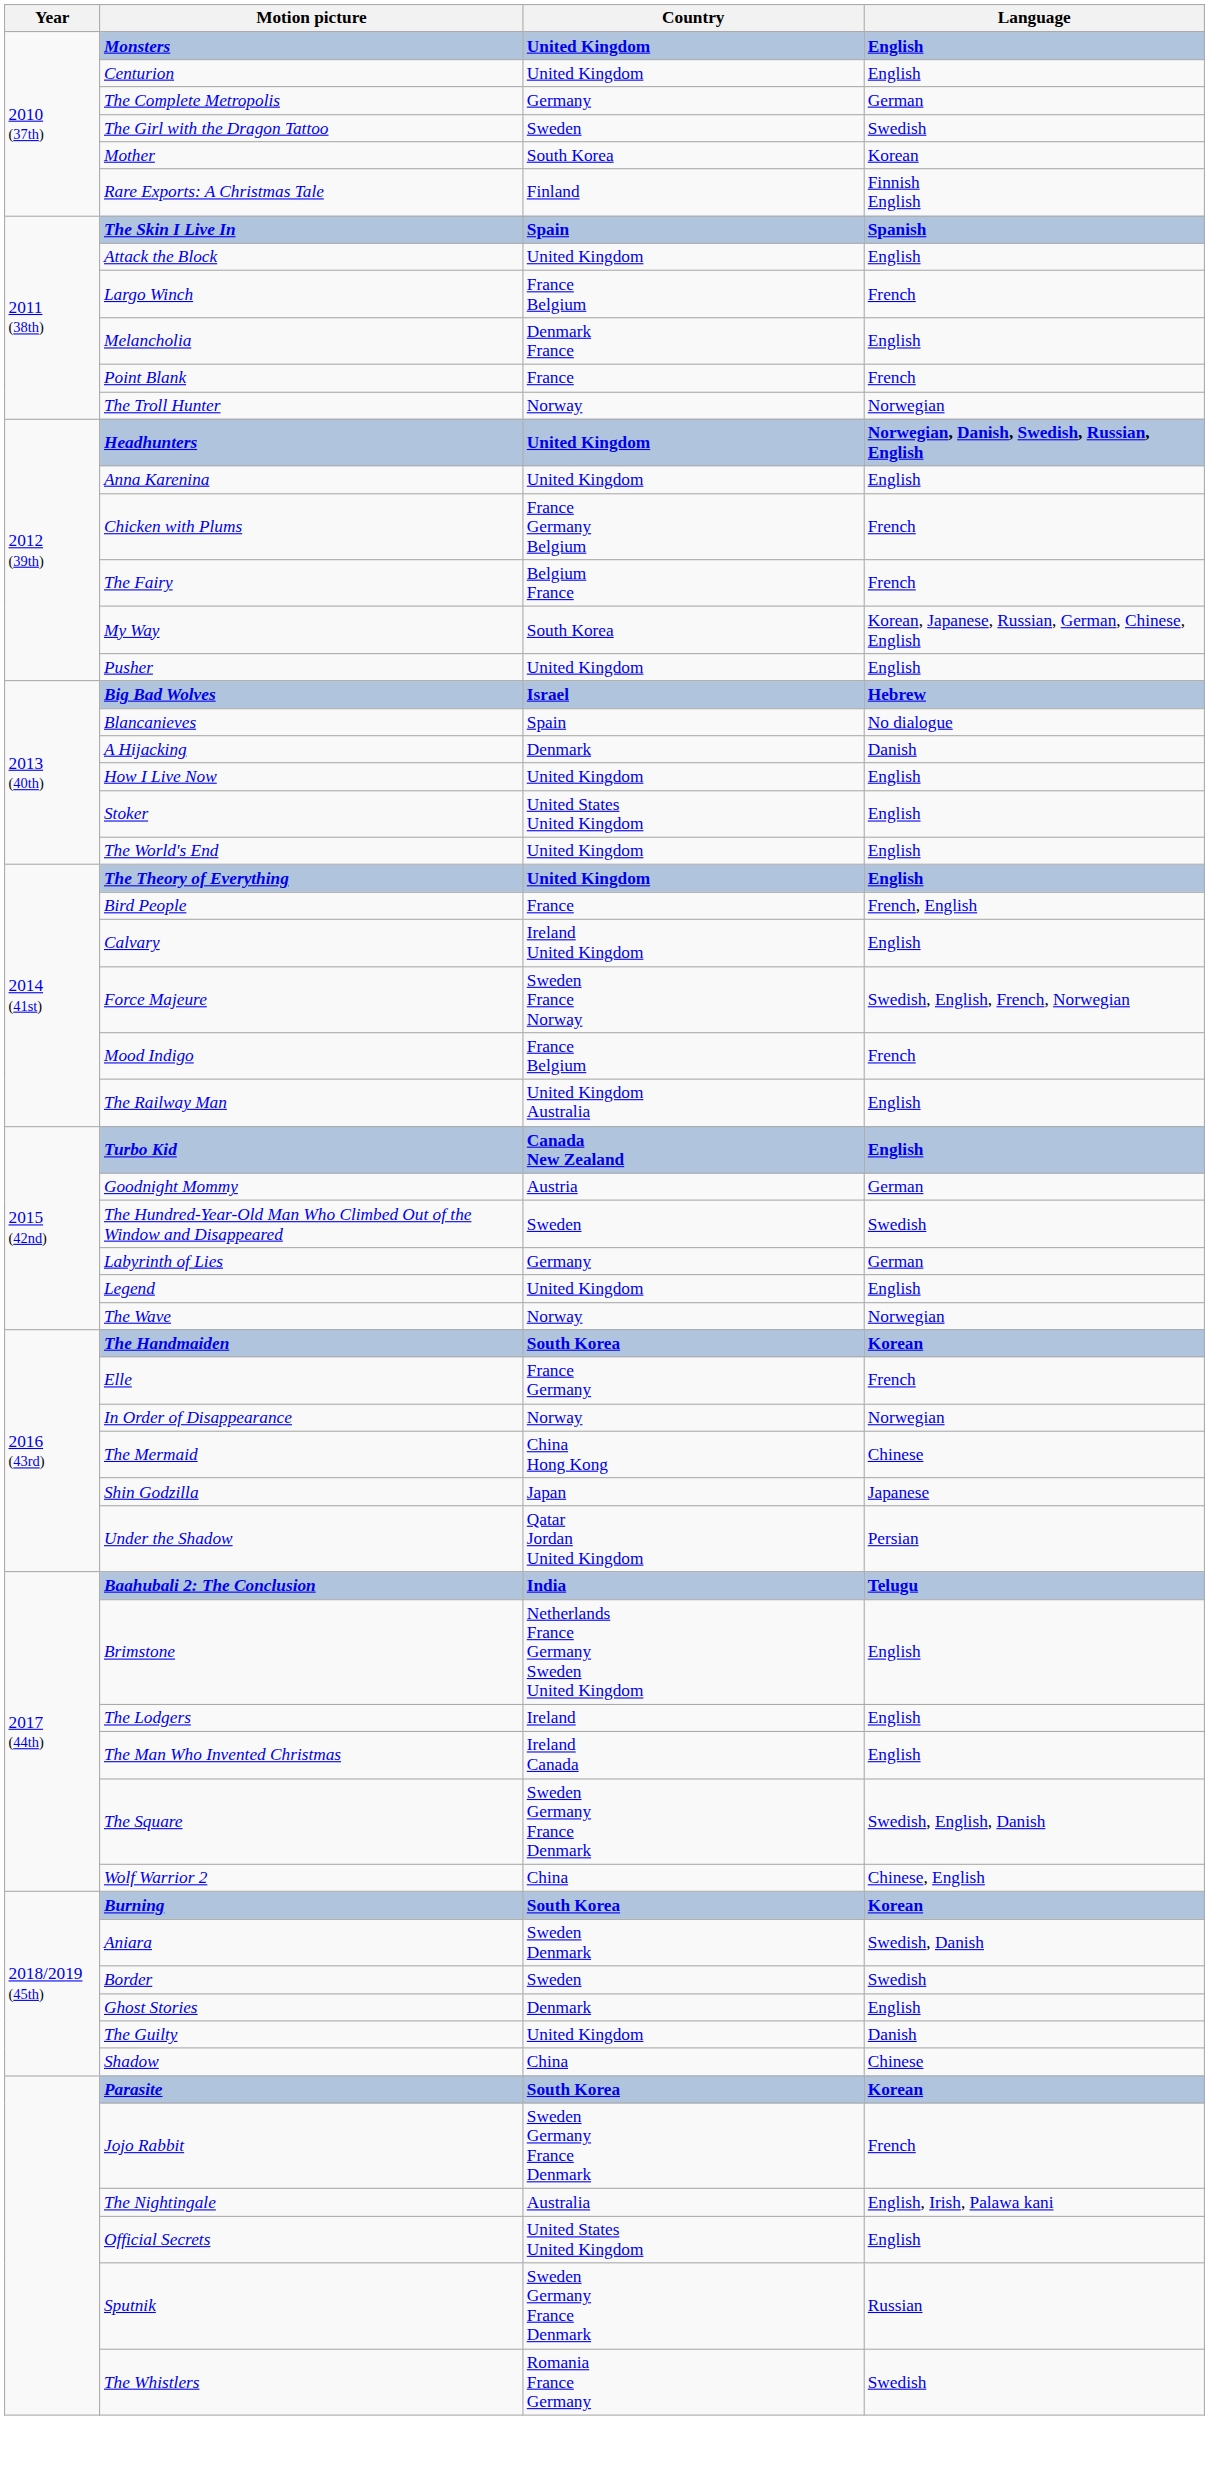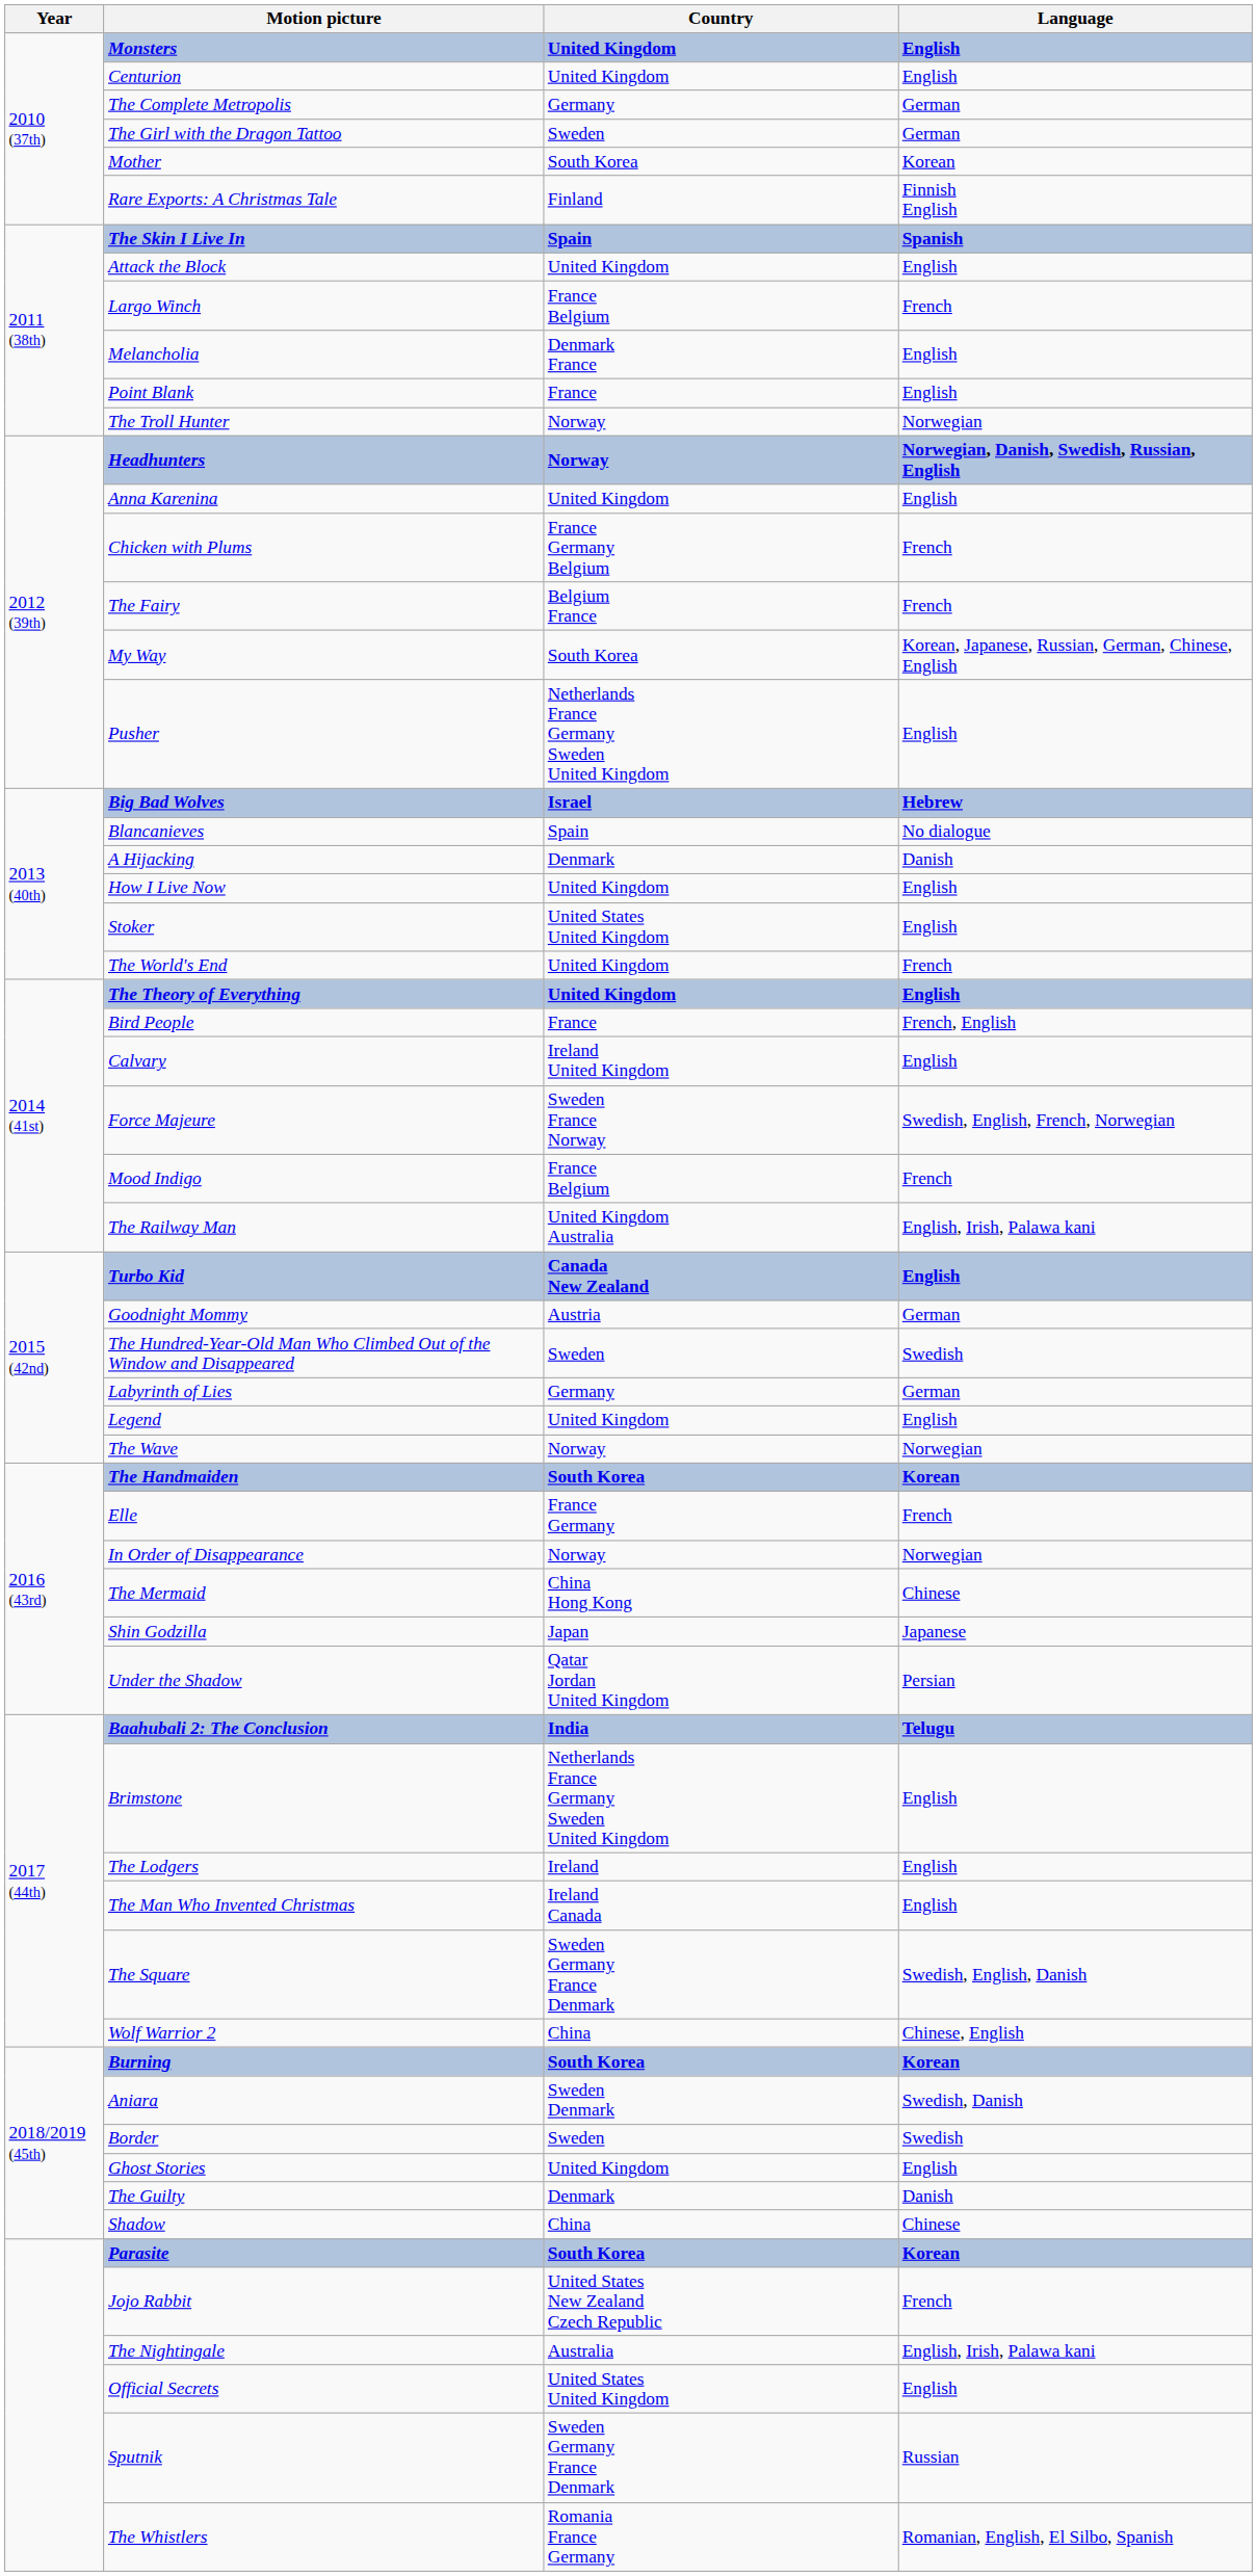The Girl with the Dragon Tattoo | Language: Swedish -> German
Point Blank | Language: French -> English
Headhunters | Country: United Kingdom -> Norway
Pusher | Country: United Kingdom -> Netherlands France Germany Sweden United Kingdom
The World's End | Language: English -> French
The Railway Man | Language: English -> English, Irish, Palawa kani
Ghost Stories | Country: Denmark -> United Kingdom
The Guilty | Country: United Kingdom -> Denmark
Jojo Rabbit | Country: Sweden Germany France Denmark -> United States New Zealand Czech Republic
The Whistlers | Language: Swedish -> Romanian, English, El Silbo, Spanish
